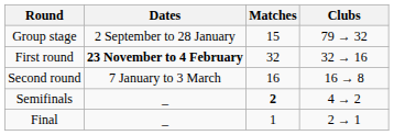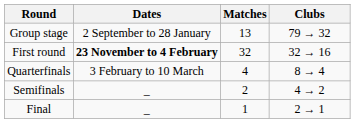Group stage | Matches: 15 -> 13
- row: Second round | 7 January to 3 March | 16 | 16 → 8
+ row: Quarterfinals | 3 February to 10 March | 4 | 8 → 4
Semifinals | Matches: bold -> normal
